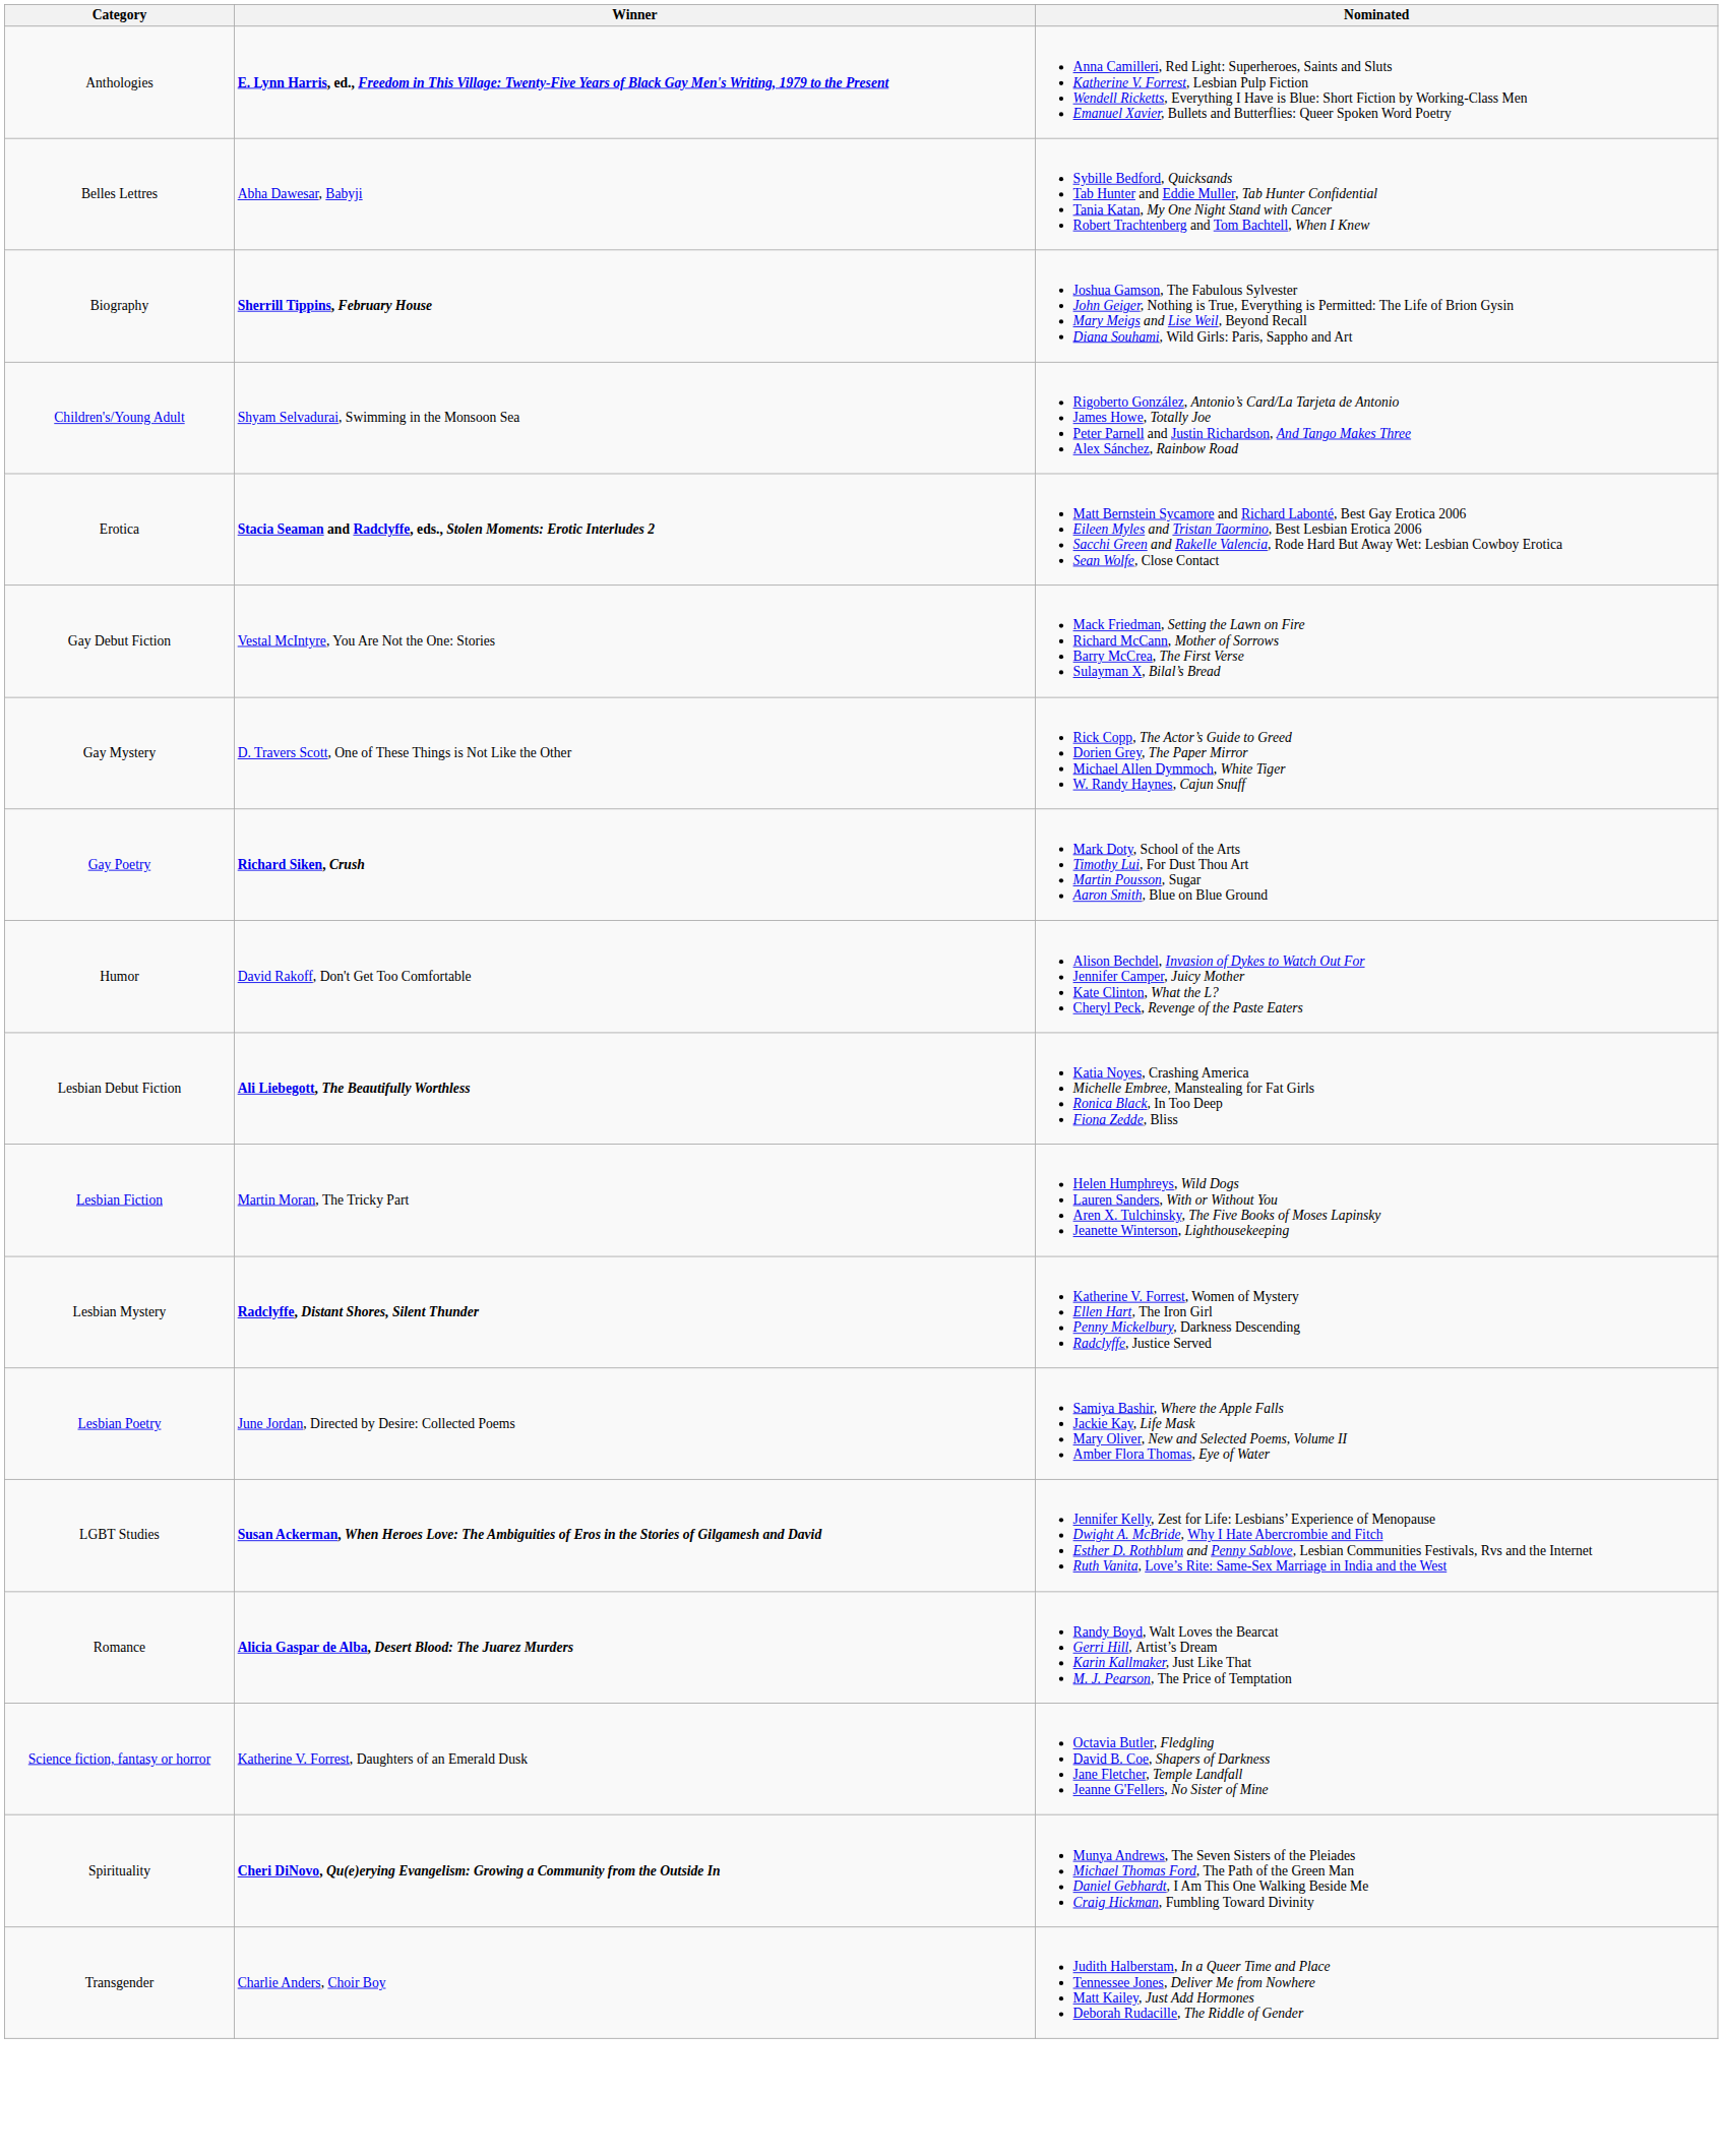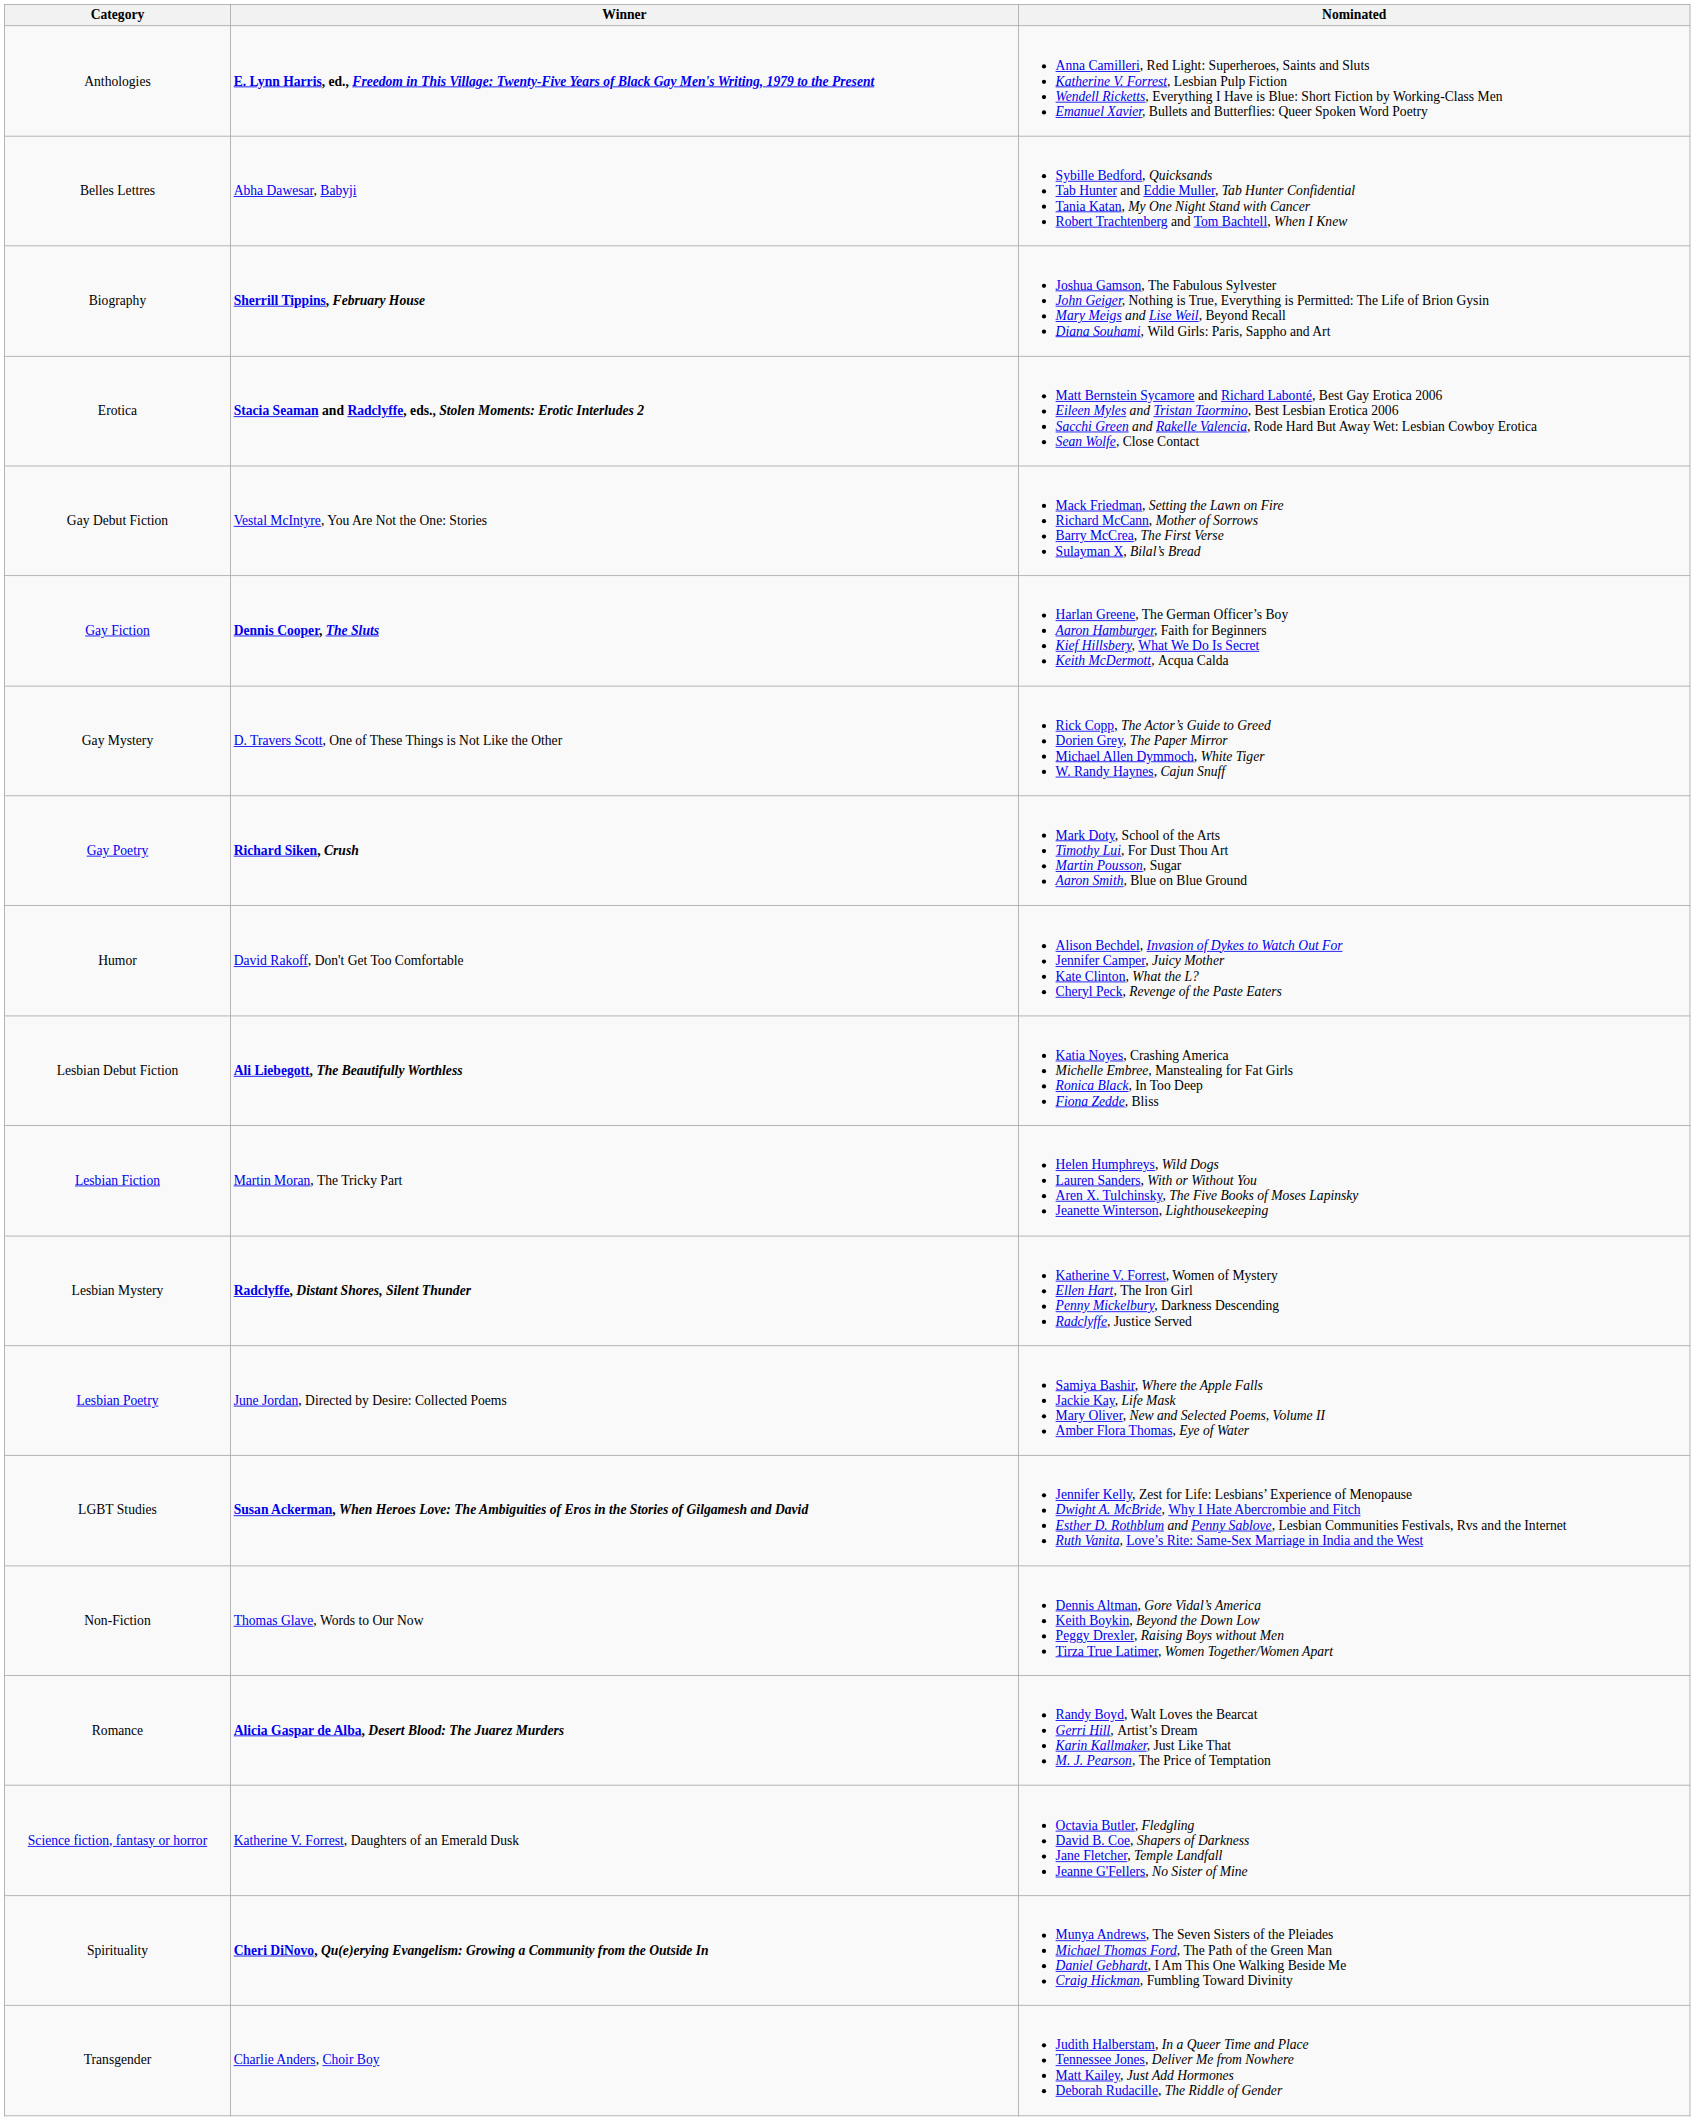- row: Children's/Young Adult | Shyam Selvadurai, Swimming in the Monsoon Sea | Rigoberto González, Antonio’s Card/La Tarjeta de Antonio James Howe, Totally Joe Peter Parnell and Justin Richardson, And Tango Makes Three Alex Sánchez, Rainbow Road
+ row: Gay Fiction | Dennis Cooper, The Sluts | Harlan Greene, The German Officer’s Boy Aaron Hamburger, Faith for Beginners Kief Hillsbery, What We Do Is Secret Keith McDermott, Acqua Calda
+ row: Non-Fiction | Thomas Glave, Words to Our Now | Dennis Altman, Gore Vidal’s America Keith Boykin, Beyond the Down Low Peggy Drexler, Raising Boys without Men Tirza True Latimer, Women Together/Women Apart
